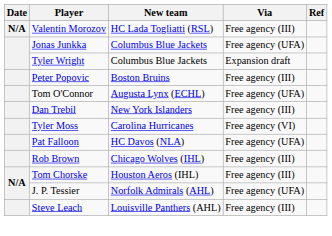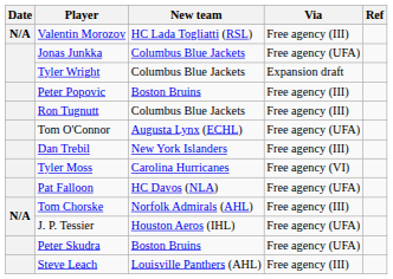+ row: Ron Tugnutt | Columbus Blue Jackets | Free agency (III)
- row: Rob Brown | Chicago Wolves (IHL) | Free agency (III)
Tom Chorske | New team: Houston Aeros (IHL) -> Norfolk Admirals (AHL)
J. P. Tessier | New team: Norfolk Admirals (AHL) -> Houston Aeros (IHL)
+ row: Peter Skudra | Boston Bruins | Free agency (UFA)
